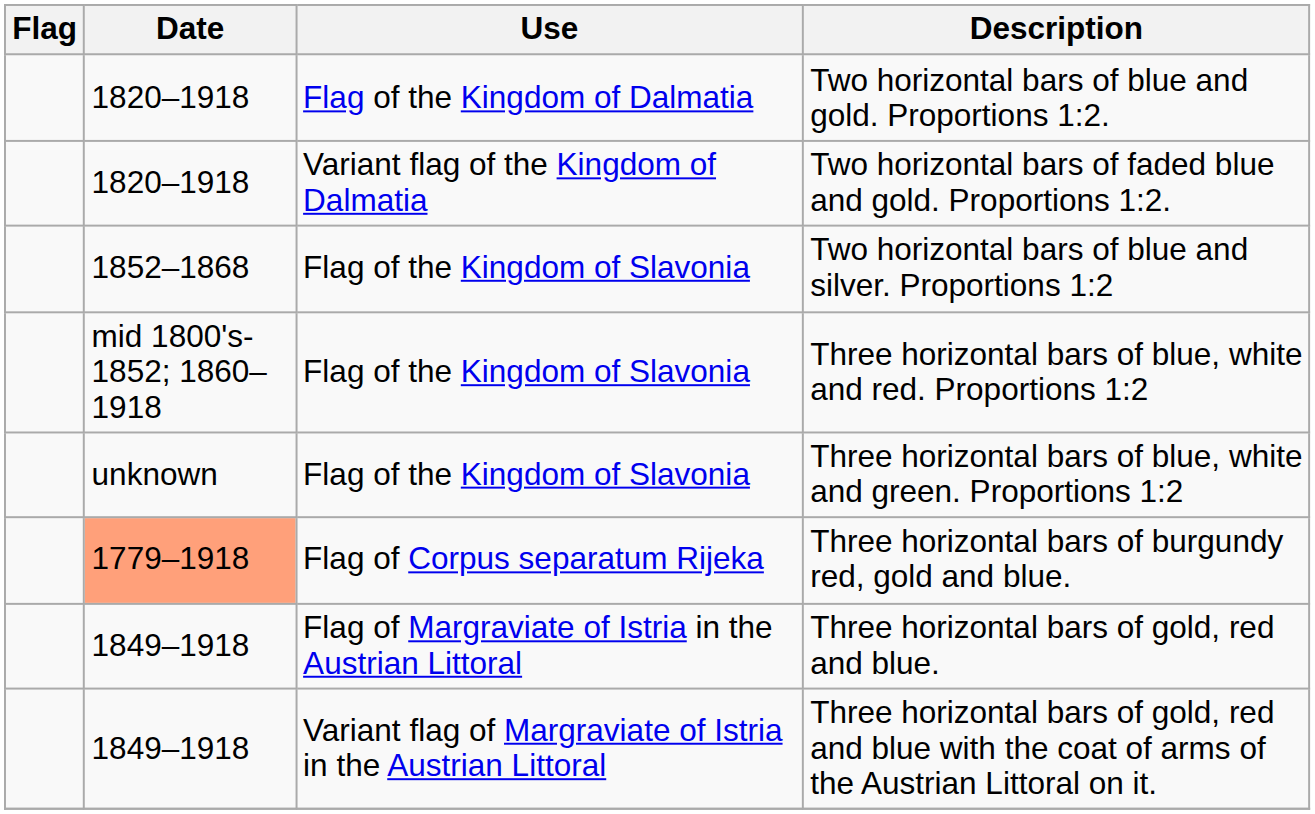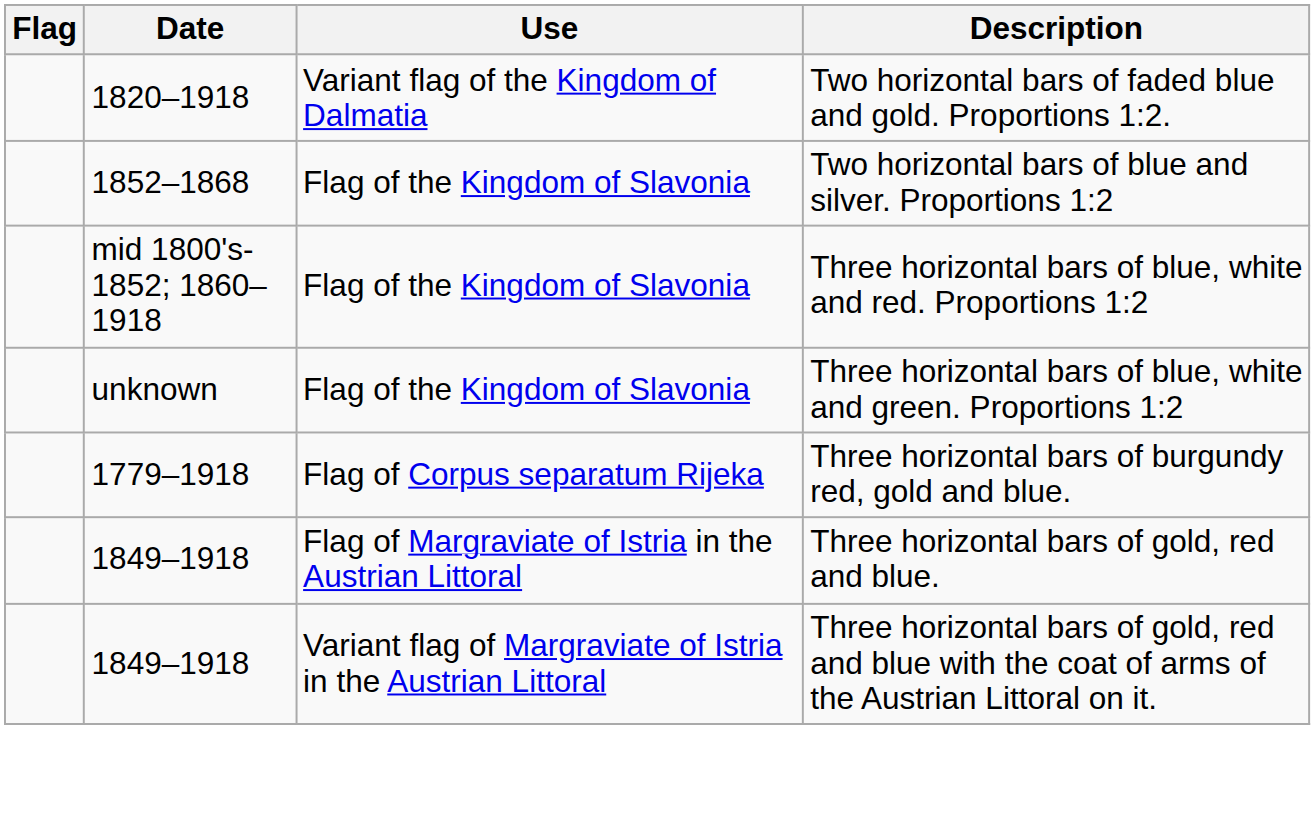- row: 1820–1918 | Flag of the Kingdom of Dalmatia | Two horizontal bars of blue and gold. Proportions 1:2.
Three horizontal bars of burgundy red, gold and blue. | Date: lightsalmon background -> no background
